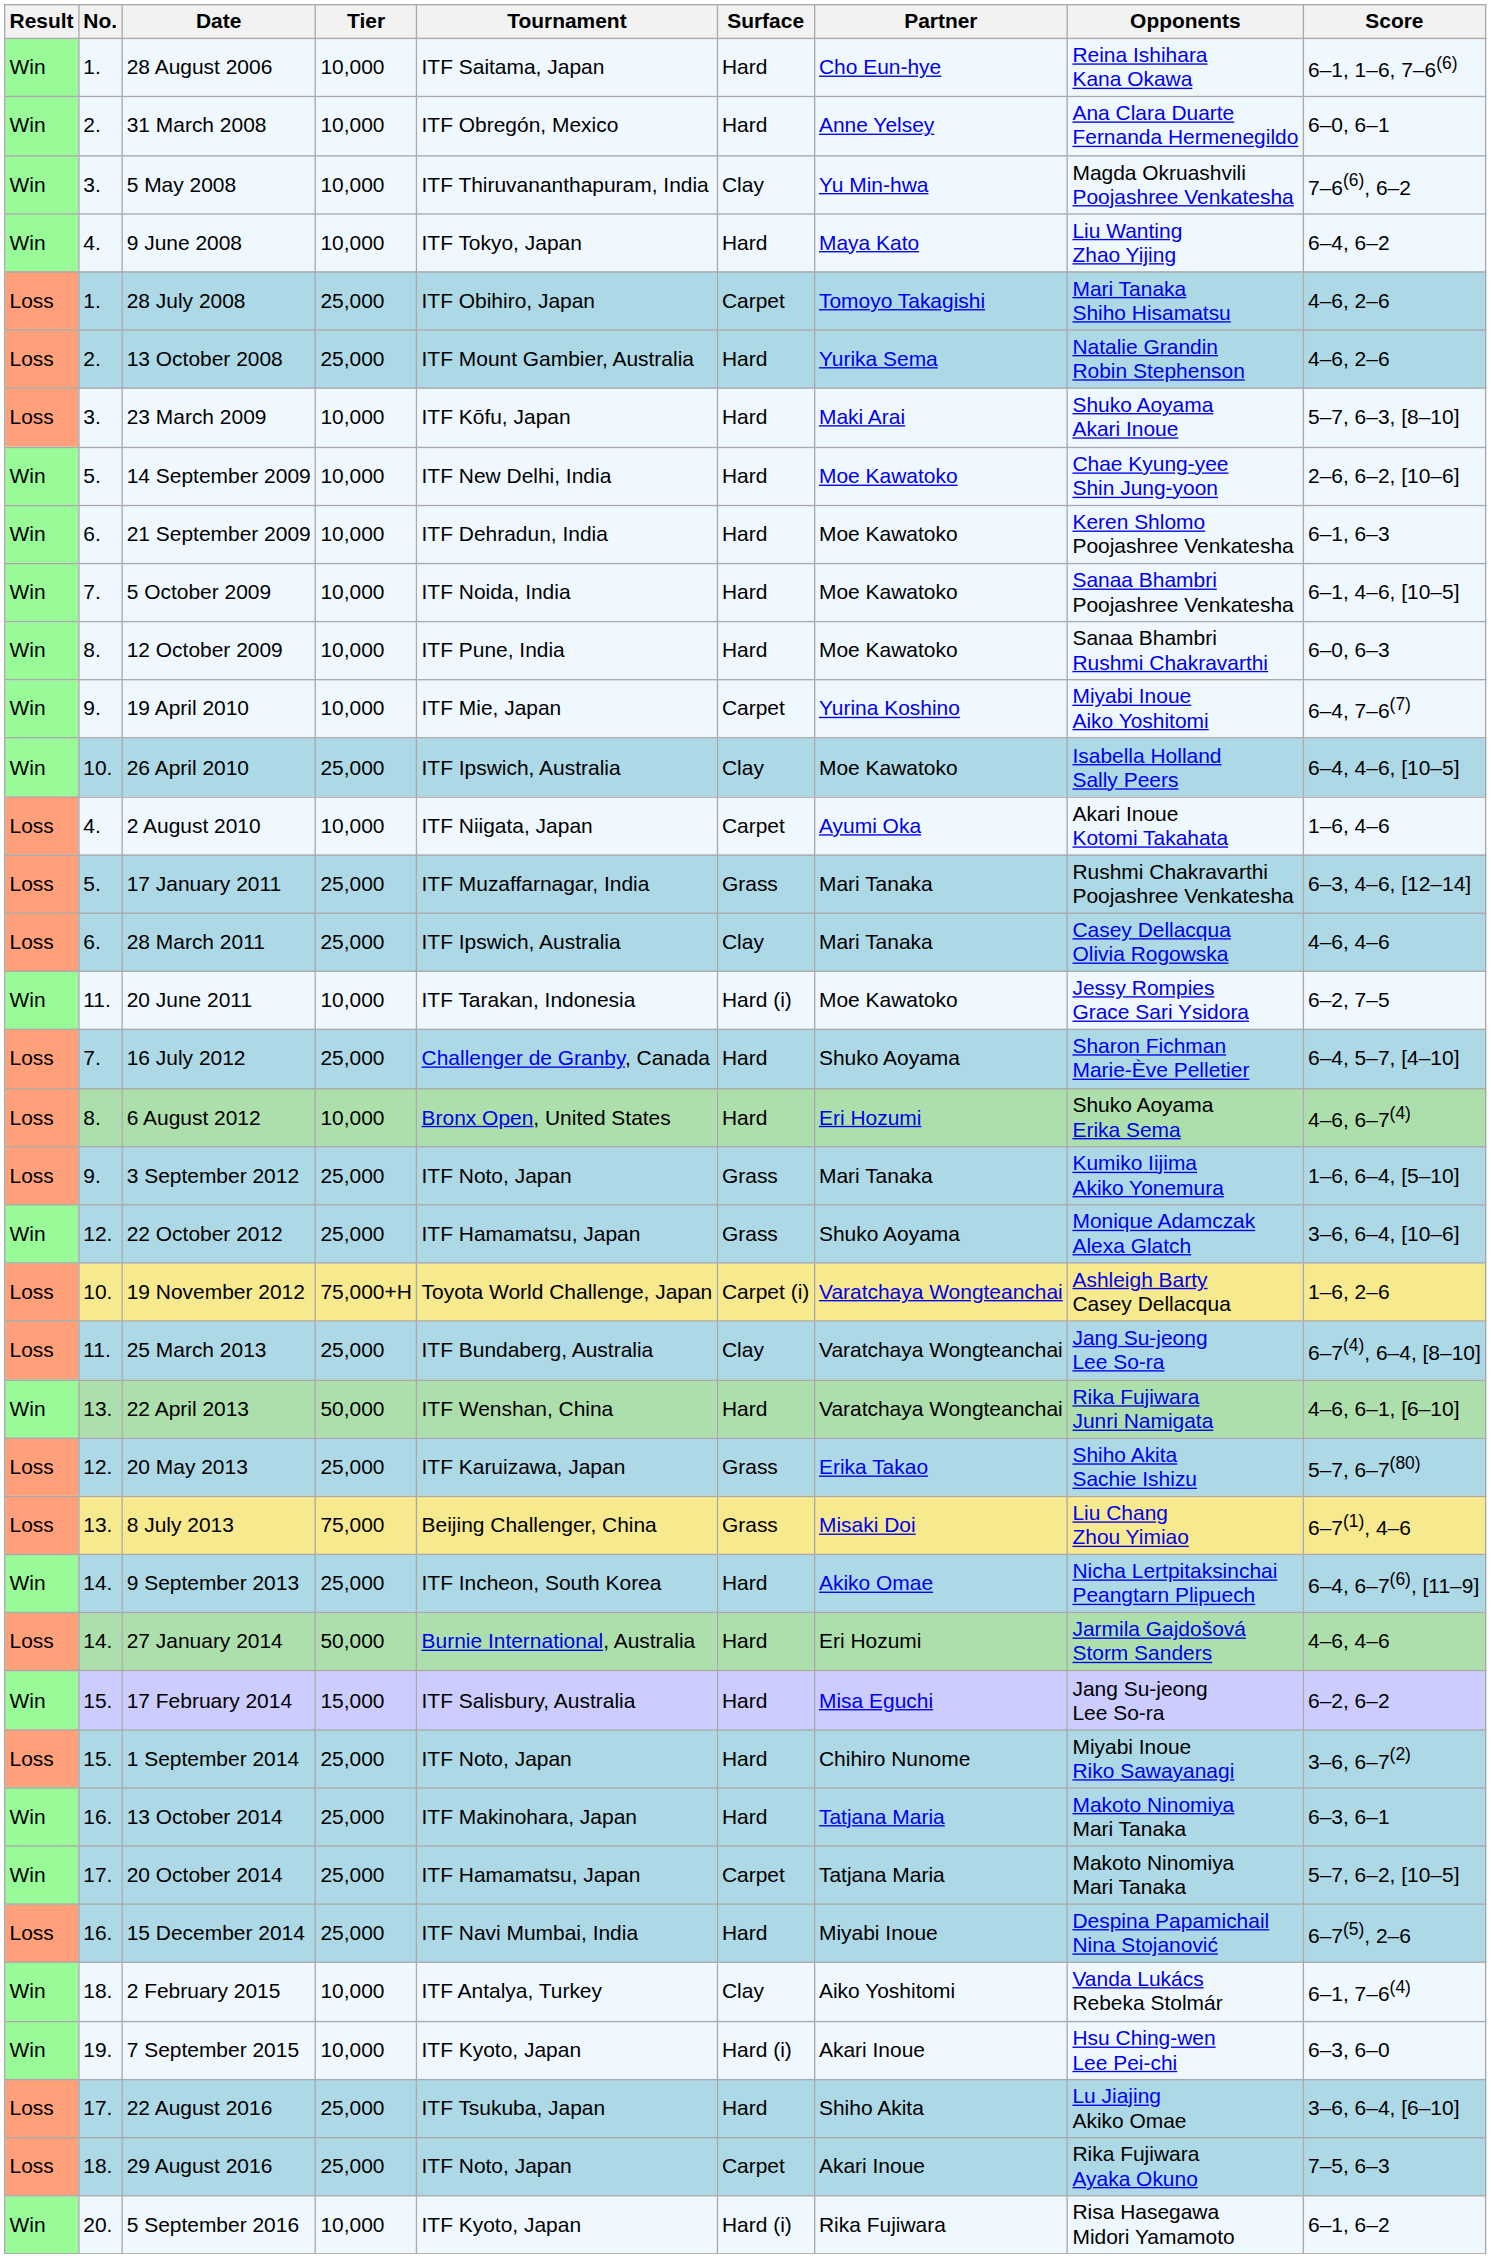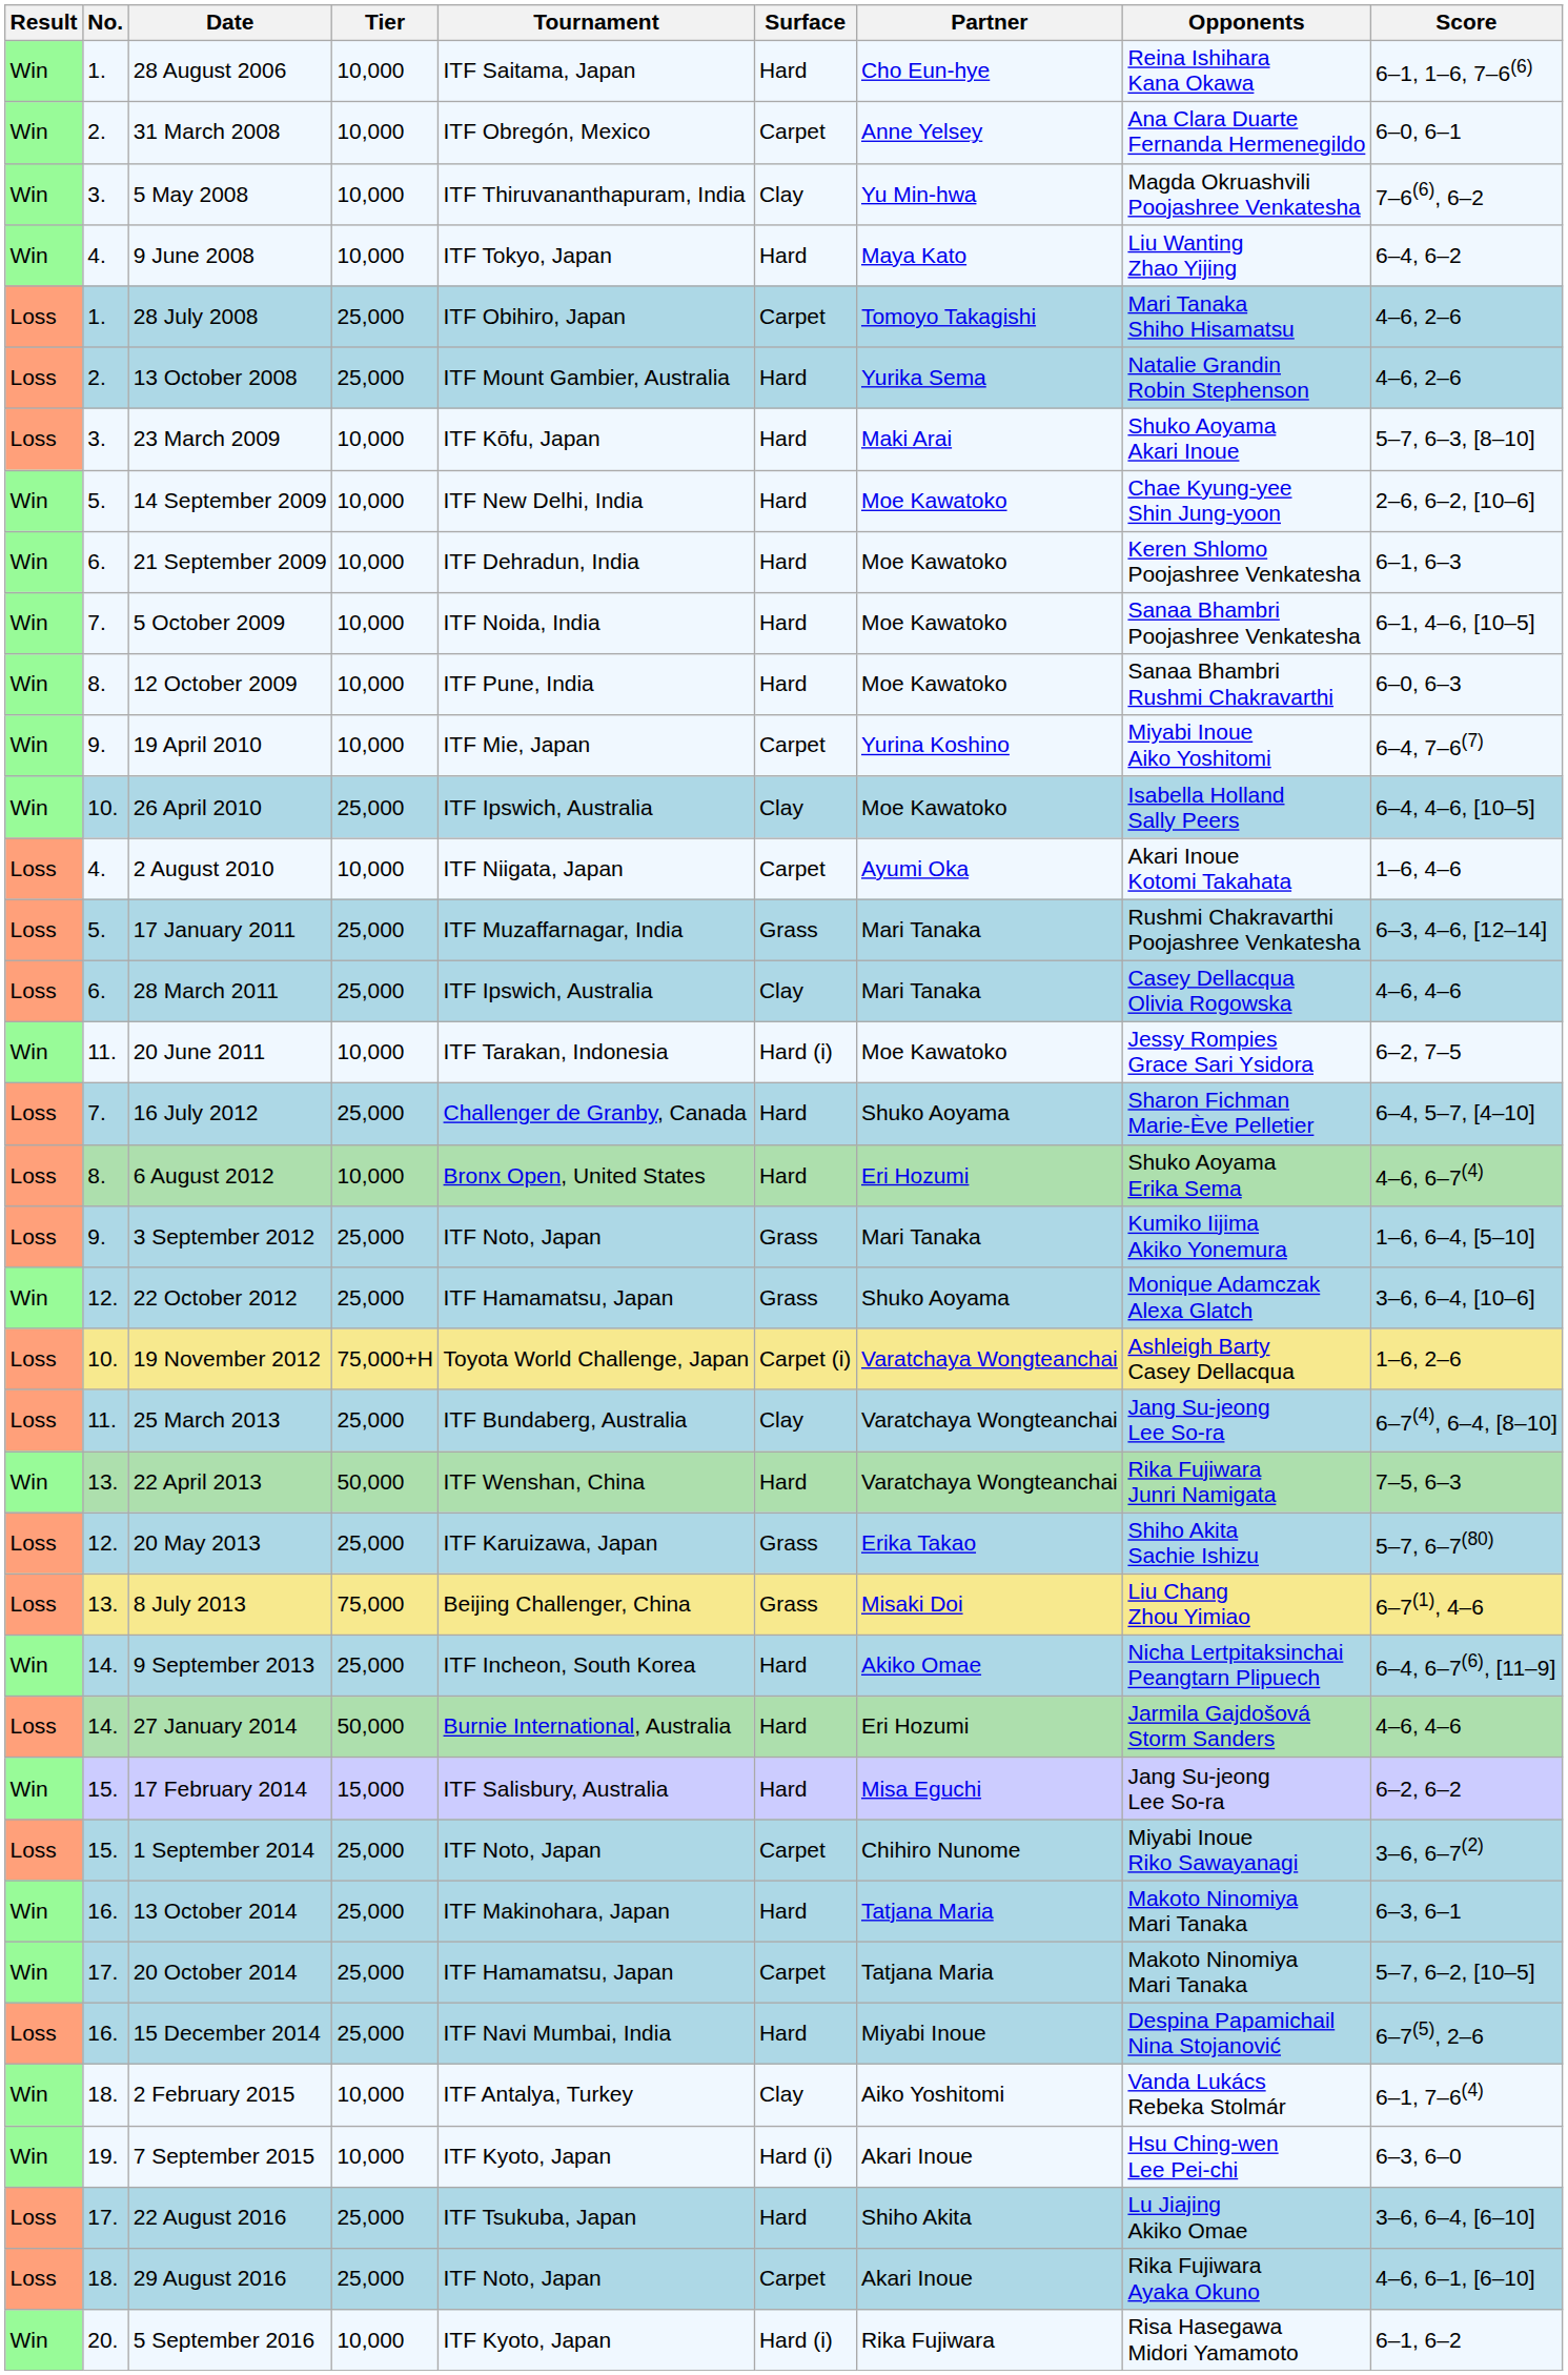31 March 2008 | Surface: Hard -> Carpet
22 April 2013 | Score: 4–6, 6–1, [6–10] -> 7–5, 6–3
1 September 2014 | Surface: Hard -> Carpet
29 August 2016 | Score: 7–5, 6–3 -> 4–6, 6–1, [6–10]
